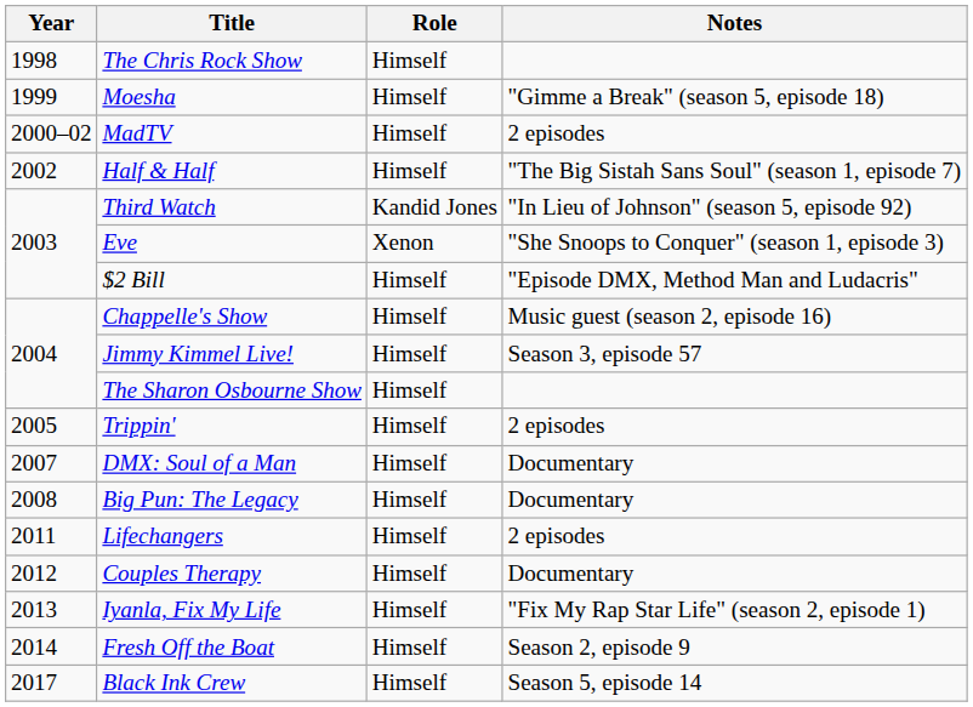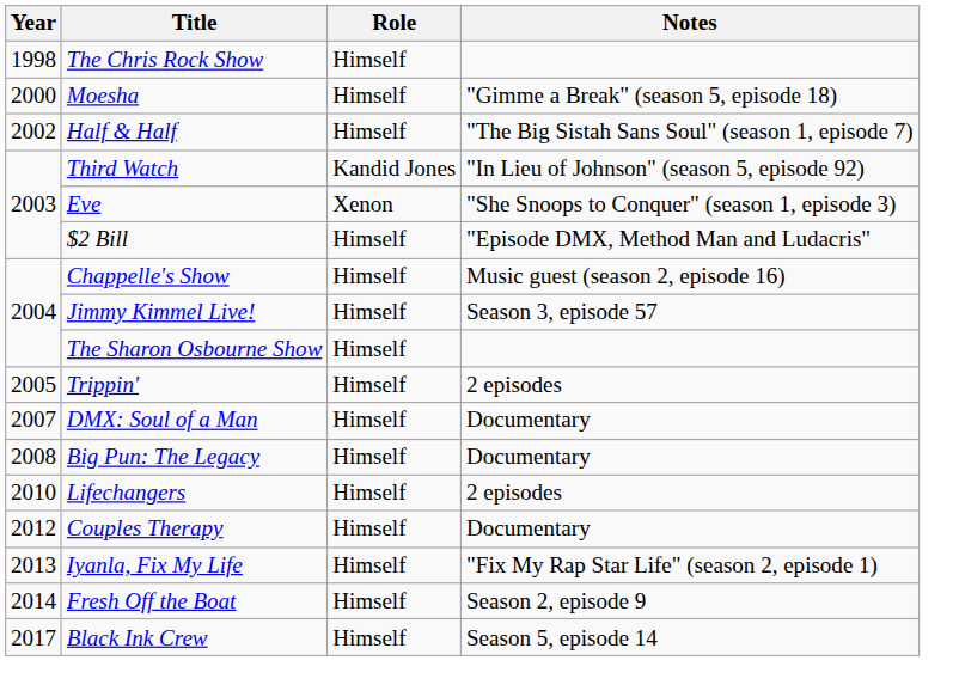Moesha | Year: 1999 -> 2000
- row: 2000–02 | MadTV | Himself | 2 episodes
Lifechangers | Year: 2011 -> 2010
